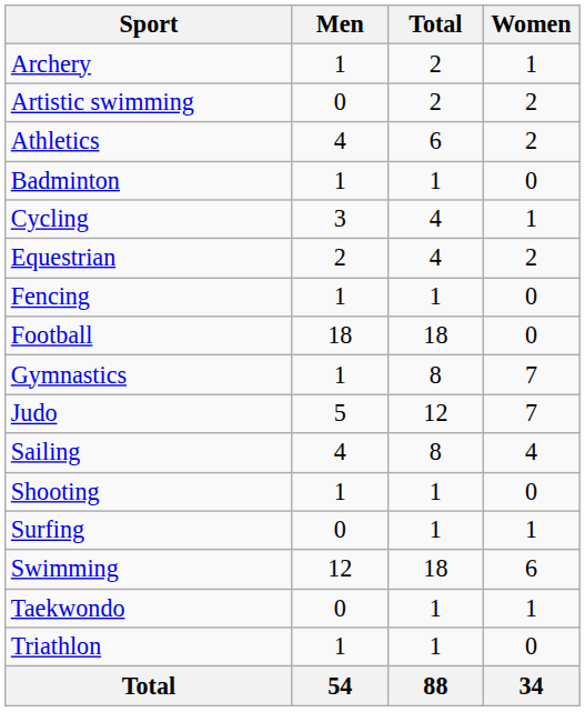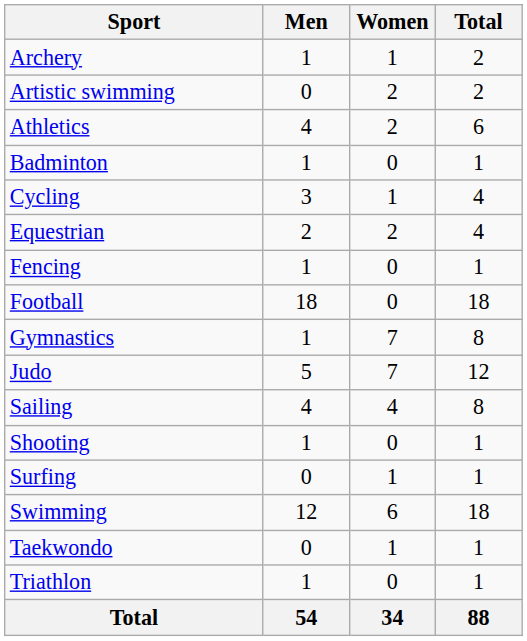columns swapped: Women <-> Total
